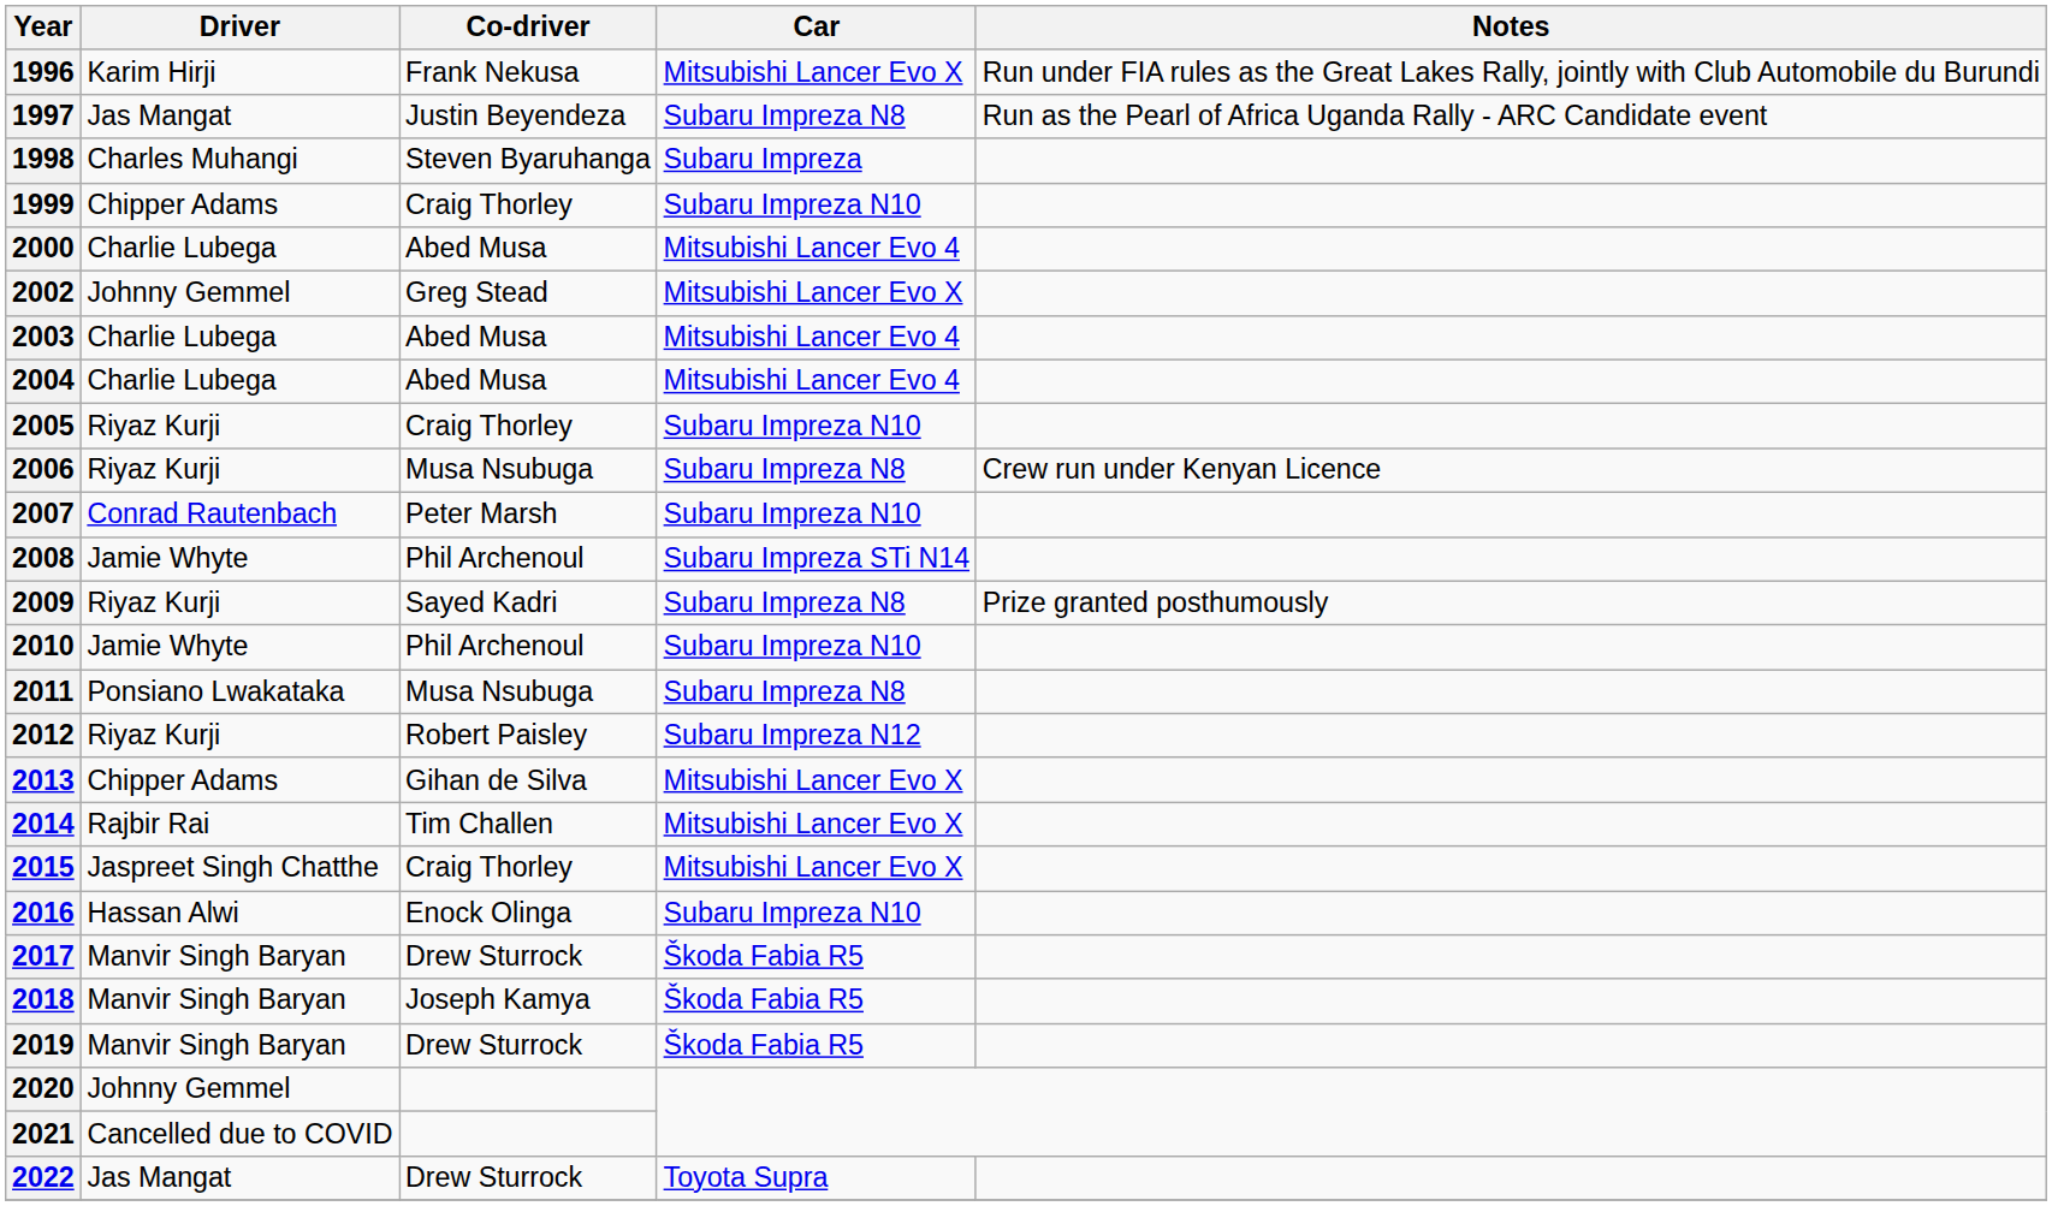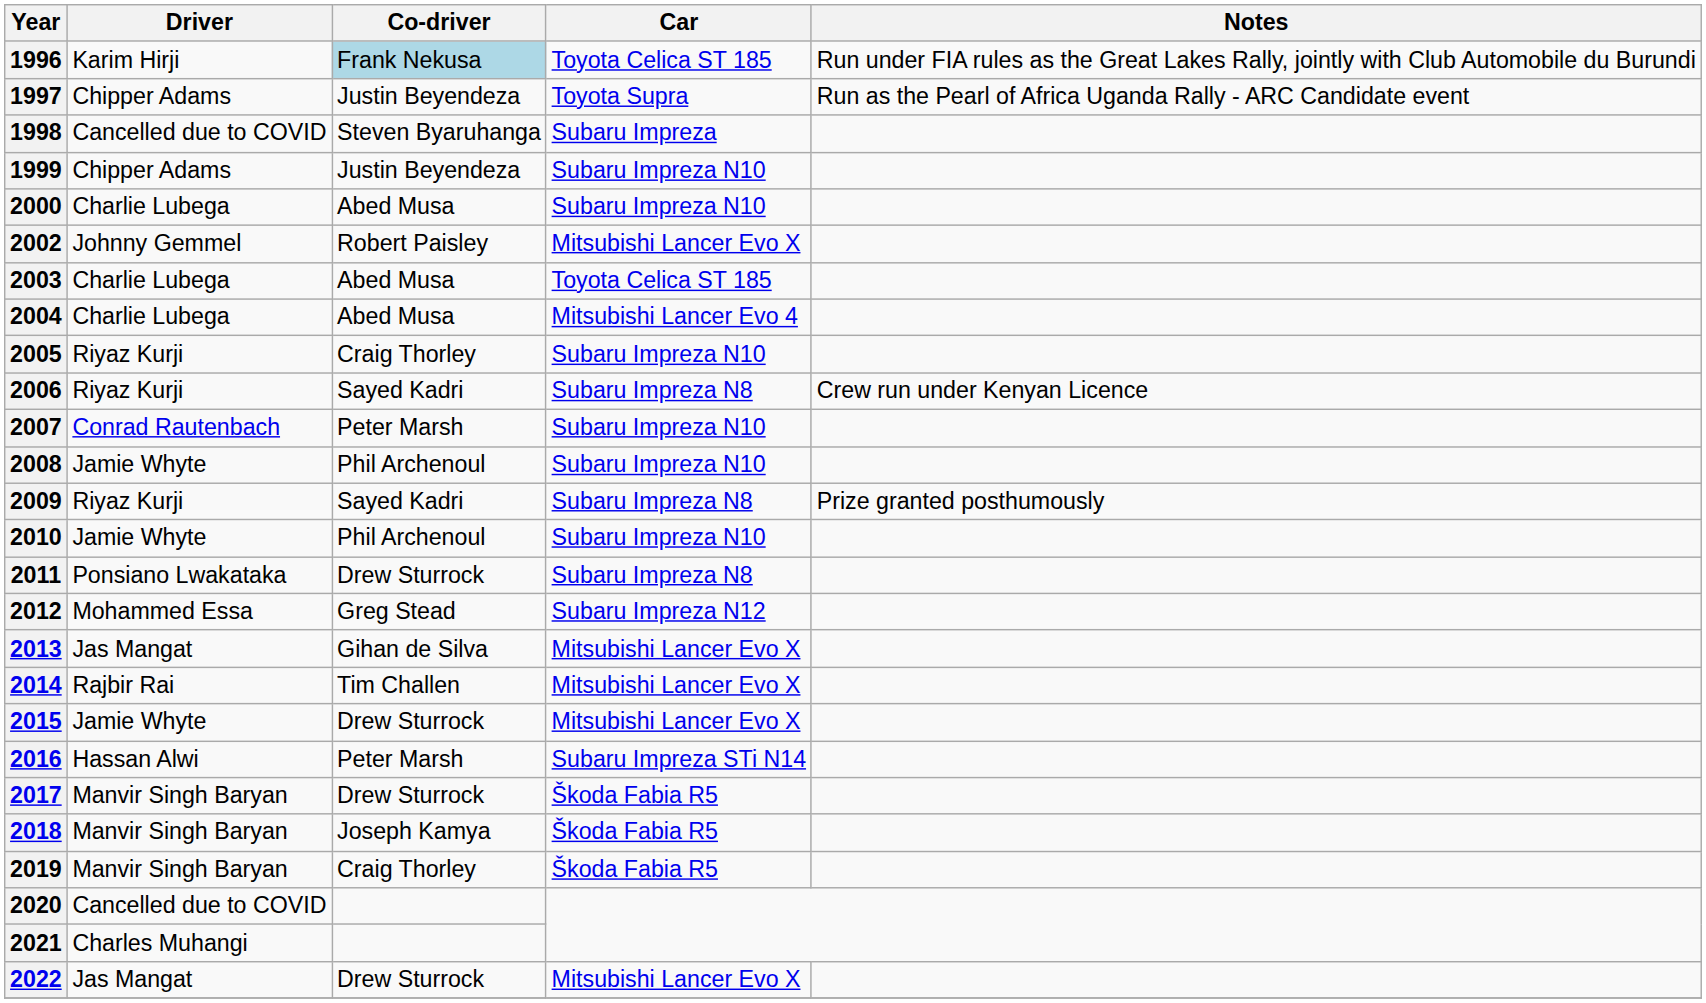1996 | Co-driver: no background -> lightblue background
1996 | Car: Mitsubishi Lancer Evo X -> Toyota Celica ST 185
1997 | Driver: Jas Mangat -> Chipper Adams
1997 | Car: Subaru Impreza N8 -> Toyota Supra
1998 | Driver: Charles Muhangi -> Cancelled due to COVID
1999 | Co-driver: Craig Thorley -> Justin Beyendeza
2000 | Car: Mitsubishi Lancer Evo 4 -> Subaru Impreza N10
2002 | Co-driver: Greg Stead -> Robert Paisley
2003 | Car: Mitsubishi Lancer Evo 4 -> Toyota Celica ST 185
2006 | Co-driver: Musa Nsubuga -> Sayed Kadri
2008 | Car: Subaru Impreza STi N14 -> Subaru Impreza N10
2011 | Co-driver: Musa Nsubuga -> Drew Sturrock
2012 | Driver: Riyaz Kurji -> Mohammed Essa
2012 | Co-driver: Robert Paisley -> Greg Stead
2013 | Driver: Chipper Adams -> Jas Mangat
2015 | Driver: Jaspreet Singh Chatthe -> Jamie Whyte
2015 | Co-driver: Craig Thorley -> Drew Sturrock
2016 | Co-driver: Enock Olinga -> Peter Marsh
2016 | Car: Subaru Impreza N10 -> Subaru Impreza STi N14
2019 | Co-driver: Drew Sturrock -> Craig Thorley
2020 | Driver: Johnny Gemmel -> Cancelled due to COVID
2021 | Driver: Cancelled due to COVID -> Charles Muhangi
2022 | Car: Toyota Supra -> Mitsubishi Lancer Evo X
